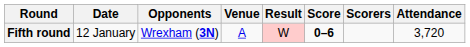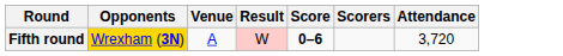- column: Date | 12 January
Fifth round | Opponents: no background -> gold background
